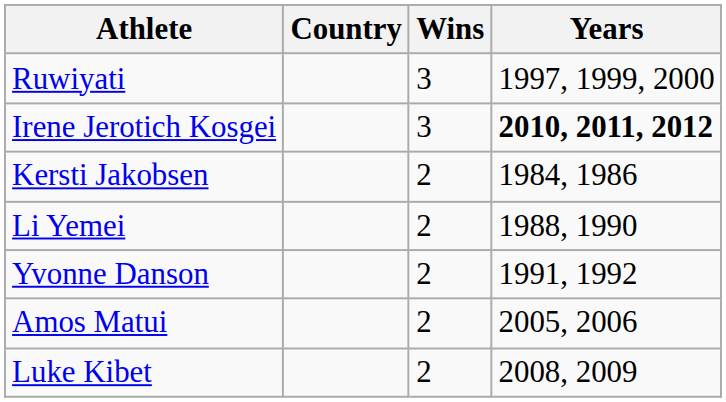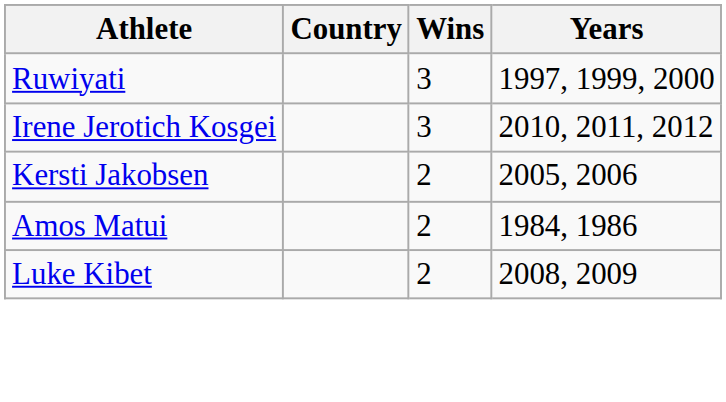Irene Jerotich Kosgei | Years: bold -> normal
Kersti Jakobsen | Years: 1984, 1986 -> 2005, 2006
- row: Li Yemei | 2 | 1988, 1990
- row: Yvonne Danson | 2 | 1991, 1992
Amos Matui | Years: 2005, 2006 -> 1984, 1986
